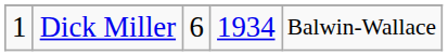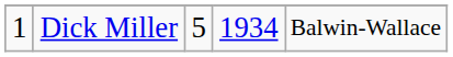Dick Miller | column 3: 6 -> 5
